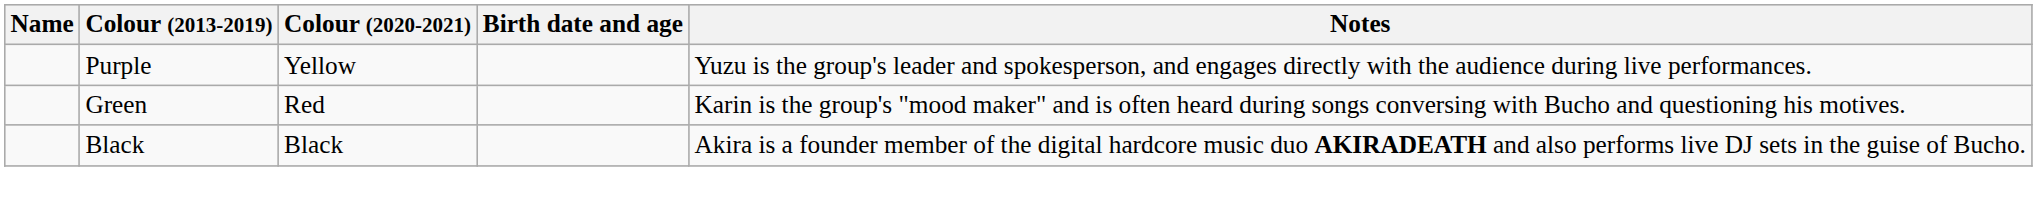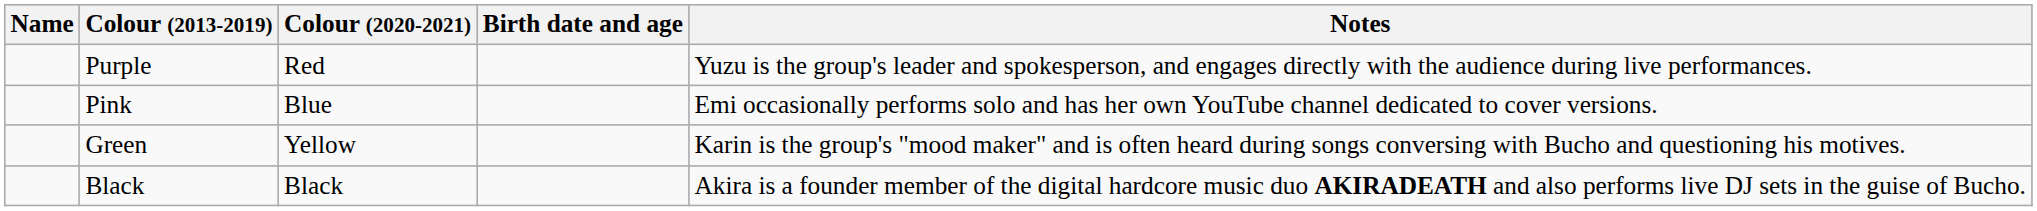Purple | Colour (2020-2021): Yellow -> Red
+ row: Pink | Blue | Emi occasionally performs solo and has her own YouTube channel dedicated to cover versions.
Green | Colour (2020-2021): Red -> Yellow
